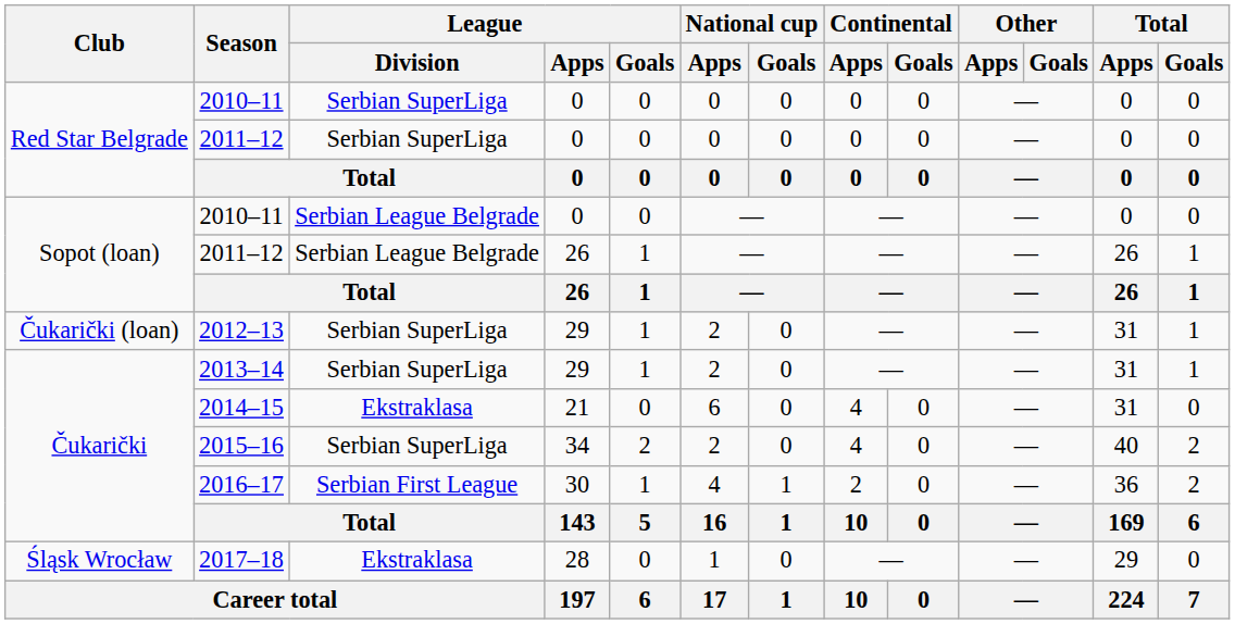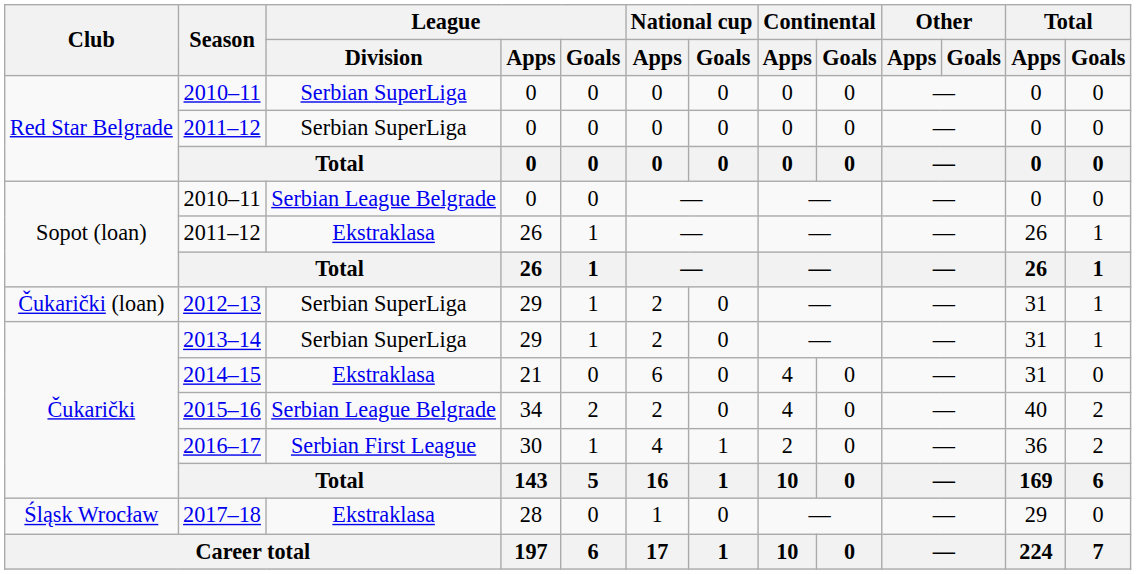Sopot (loan) / 2011–12 | League / Division: Serbian League Belgrade -> Ekstraklasa
2015–16 | League / Division: Serbian SuperLiga -> Serbian League Belgrade
